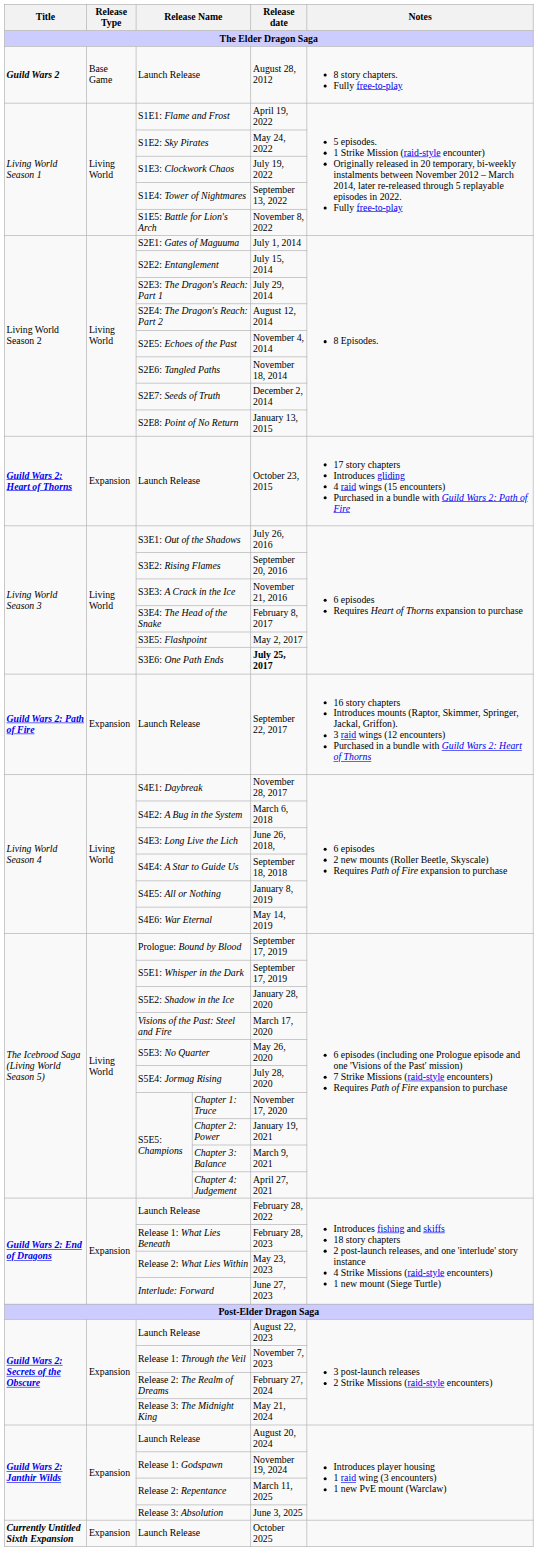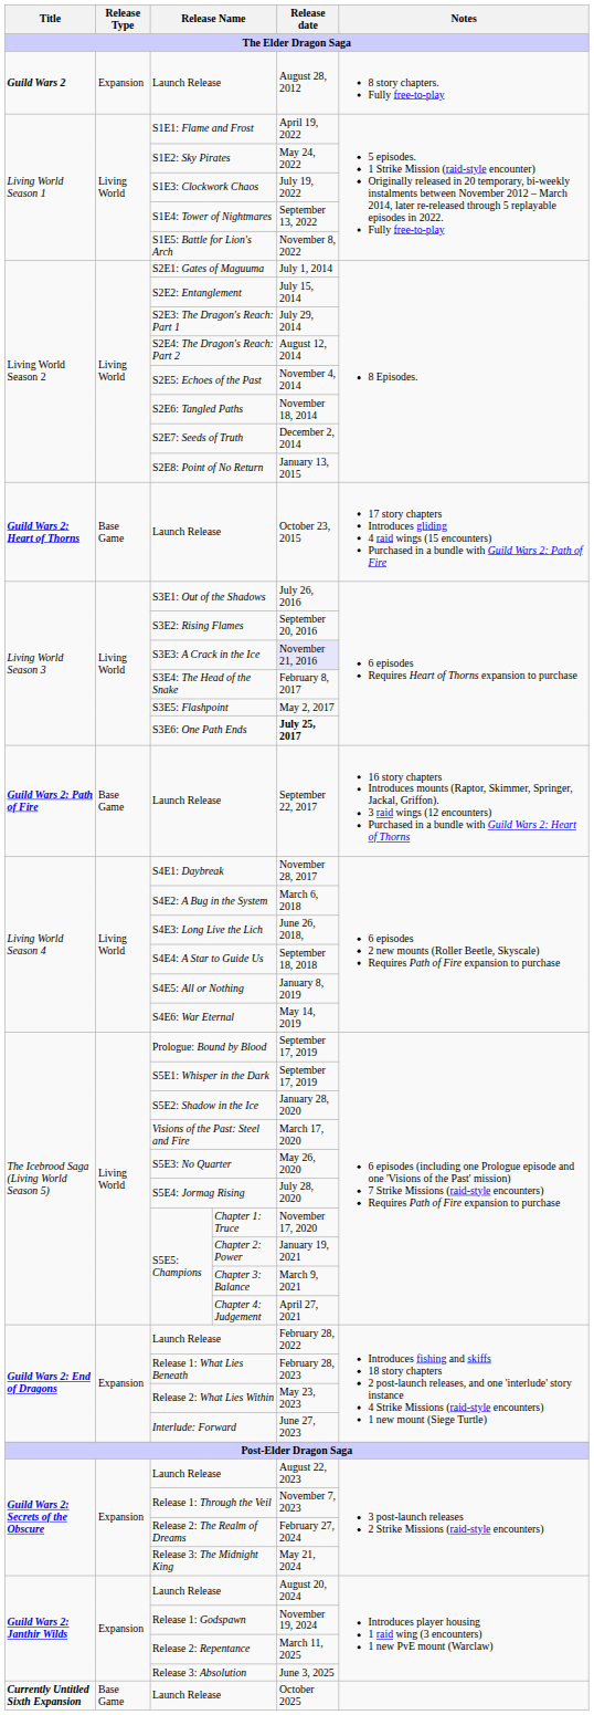Guild Wars 2 / Launch Release | Release Type: Base Game -> Expansion
Guild Wars 2: Heart of Thorns / Launch Release | Release Type: Expansion -> Base Game
S3E3: A Crack in the Ice | Release date: no background -> lavender background
Guild Wars 2: Path of Fire / Launch Release | Release Type: Expansion -> Base Game
Currently Untitled Sixth Expansion / Launch Release | Release Type: Expansion -> Base Game
